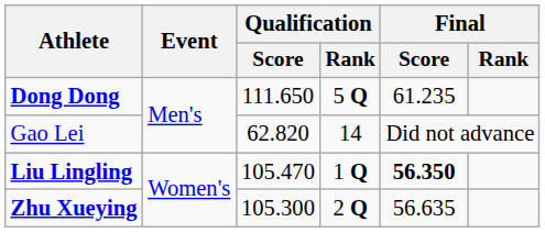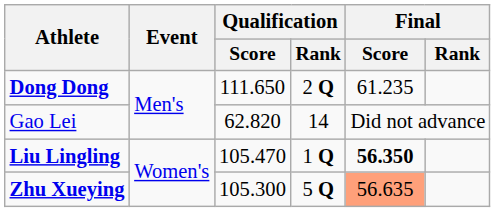Dong Dong | Qualification / Rank: 5 Q -> 2 Q
Zhu Xueying | Qualification / Rank: 2 Q -> 5 Q
Zhu Xueying | Final / Score: no background -> lightsalmon background
